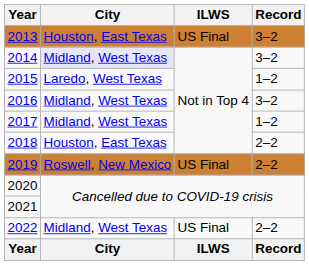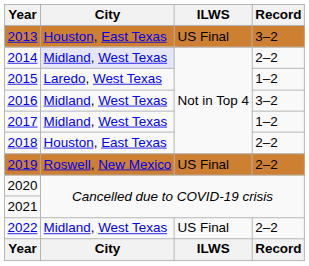2014 | Record: 3–2 -> 2–2
